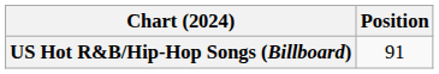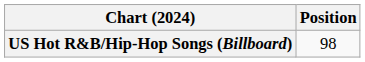US Hot R&B/Hip-Hop Songs (Billboard) | Position: 91 -> 98
